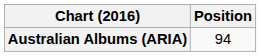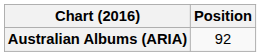Australian Albums (ARIA) | Position: 94 -> 92
